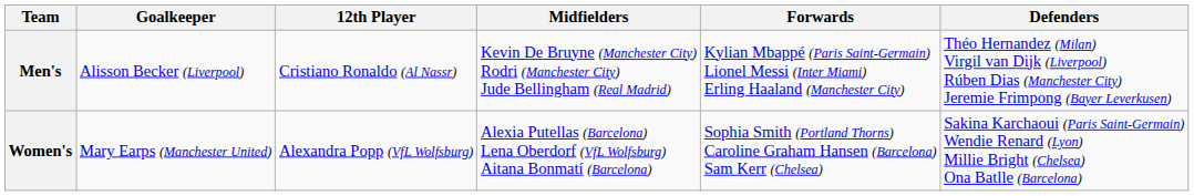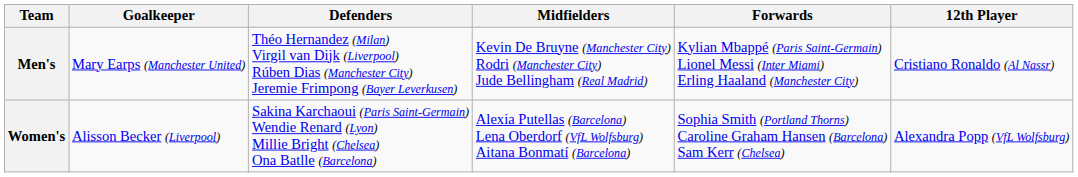columns swapped: Defenders <-> 12th Player
Men's | Goalkeeper: Alisson Becker (Liverpool) -> Mary Earps (Manchester United)
Women's | Goalkeeper: Mary Earps (Manchester United) -> Alisson Becker (Liverpool)
